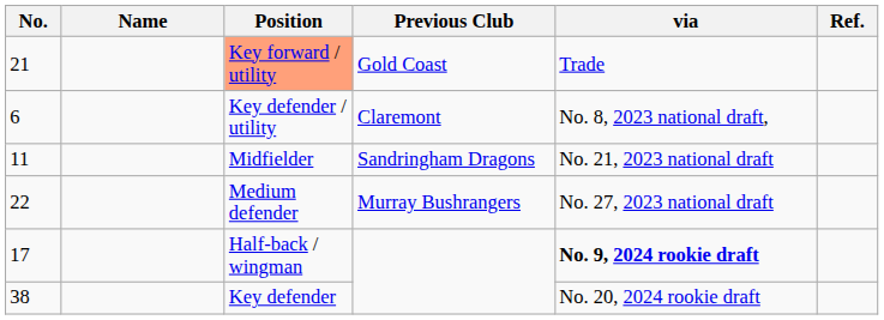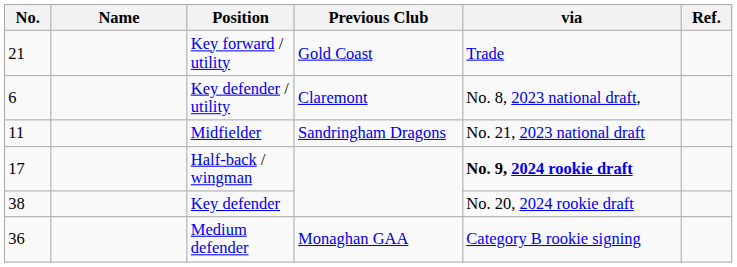21 | Position: lightsalmon background -> no background
- row: 22 | Medium defender | Murray Bushrangers | No. 27, 2023 national draft
+ row: 36 | Medium defender | Monaghan GAA | Category B rookie signing
